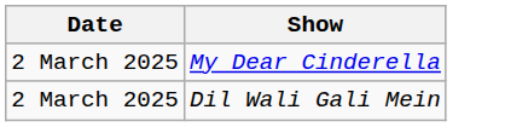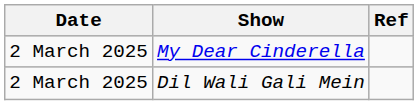+ column: Ref
